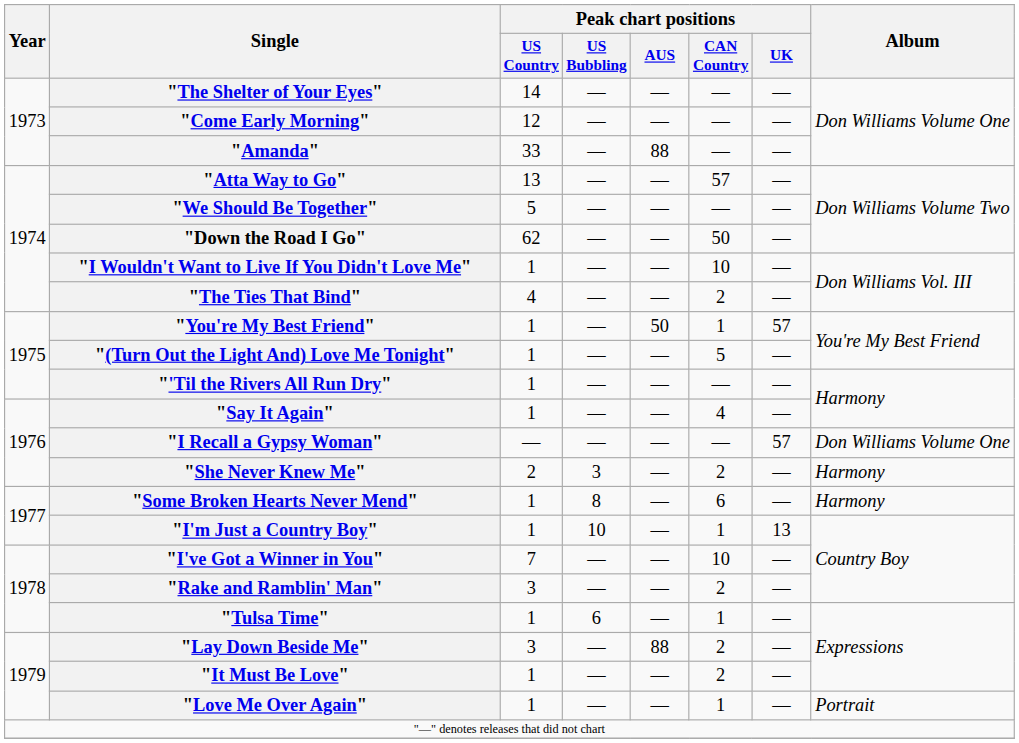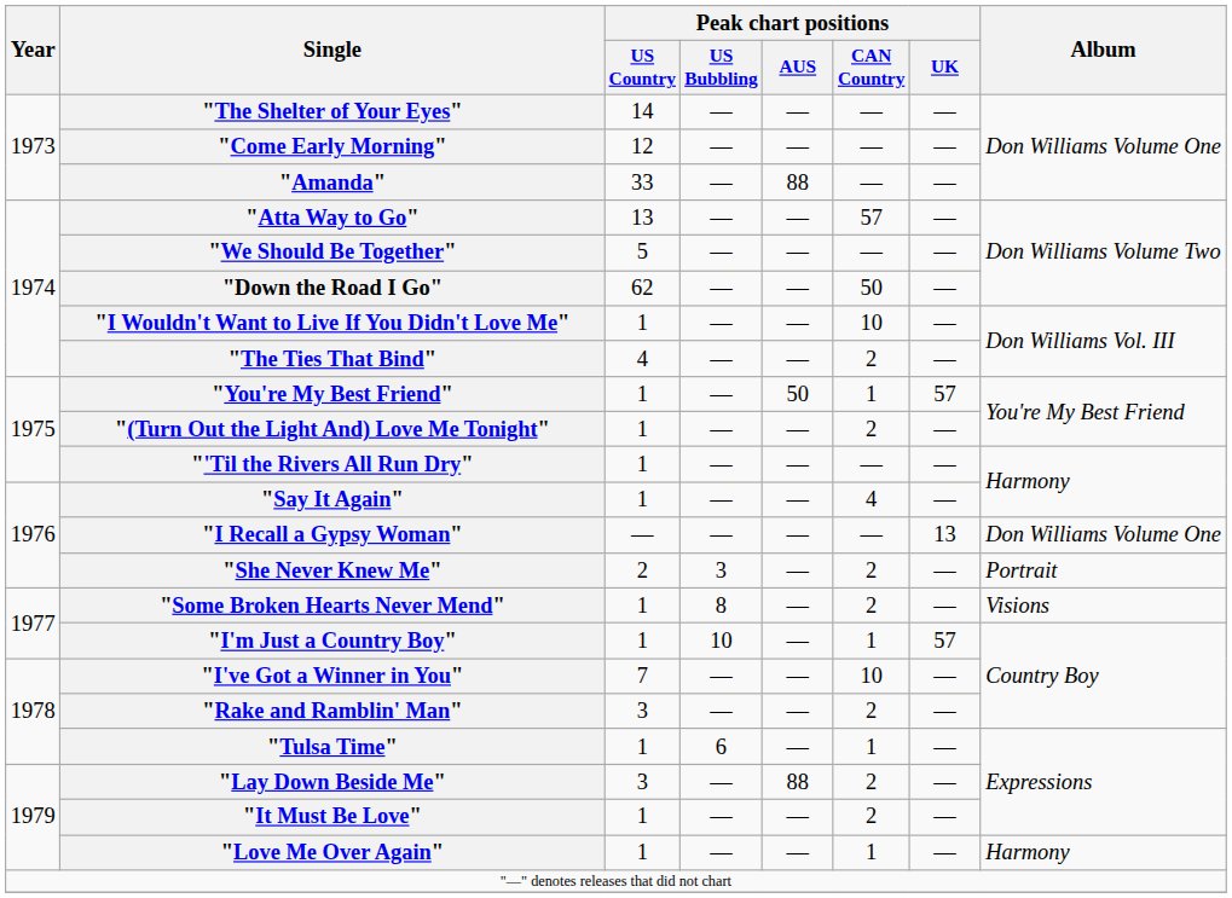"(Turn Out the Light And) Love Me Tonight" | Peak chart positions / CAN Country: 5 -> 2
"I Recall a Gypsy Woman" | Peak chart positions / UK: 57 -> 13
"She Never Knew Me" | Album: Harmony -> Portrait
"Some Broken Hearts Never Mend" | Peak chart positions / CAN Country: 6 -> 2
"Some Broken Hearts Never Mend" | Album: Harmony -> Visions
"I'm Just a Country Boy" | Peak chart positions / UK: 13 -> 57
"Love Me Over Again" | Album: Portrait -> Harmony
